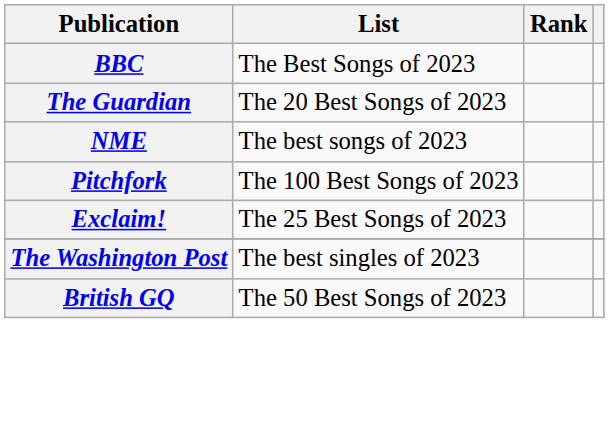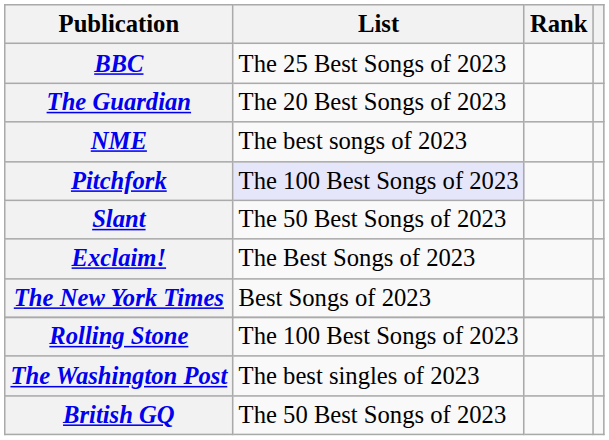BBC | List: The Best Songs of 2023 -> The 25 Best Songs of 2023
Pitchfork | List: no background -> lavender background
+ row: Slant | The 50 Best Songs of 2023
Exclaim! | List: The 25 Best Songs of 2023 -> The Best Songs of 2023
+ row: The New York Times | Best Songs of 2023
+ row: Rolling Stone | The 100 Best Songs of 2023
